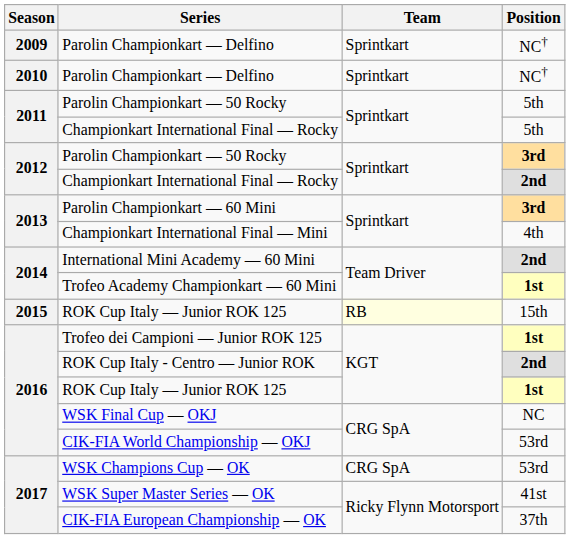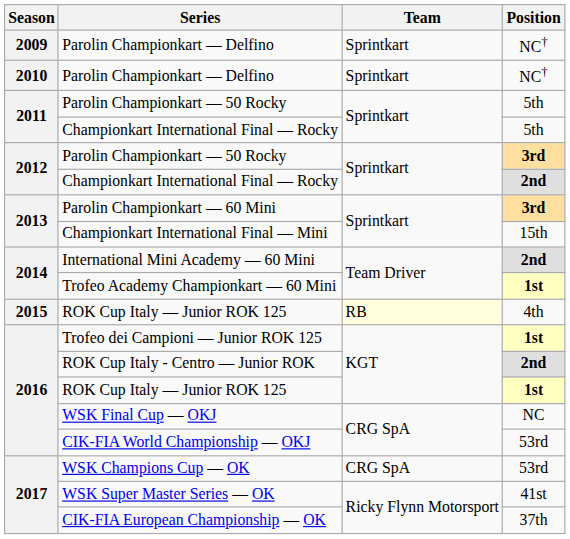Championkart International Final — Mini | Position: 4th -> 15th
2015 / ROK Cup Italy — Junior ROK 125 | Position: 15th -> 4th
